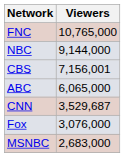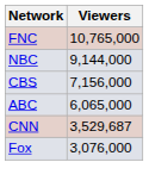CBS | Viewers: 7,156,001 -> 7,156,000
- row: MSNBC | 2,683,000
